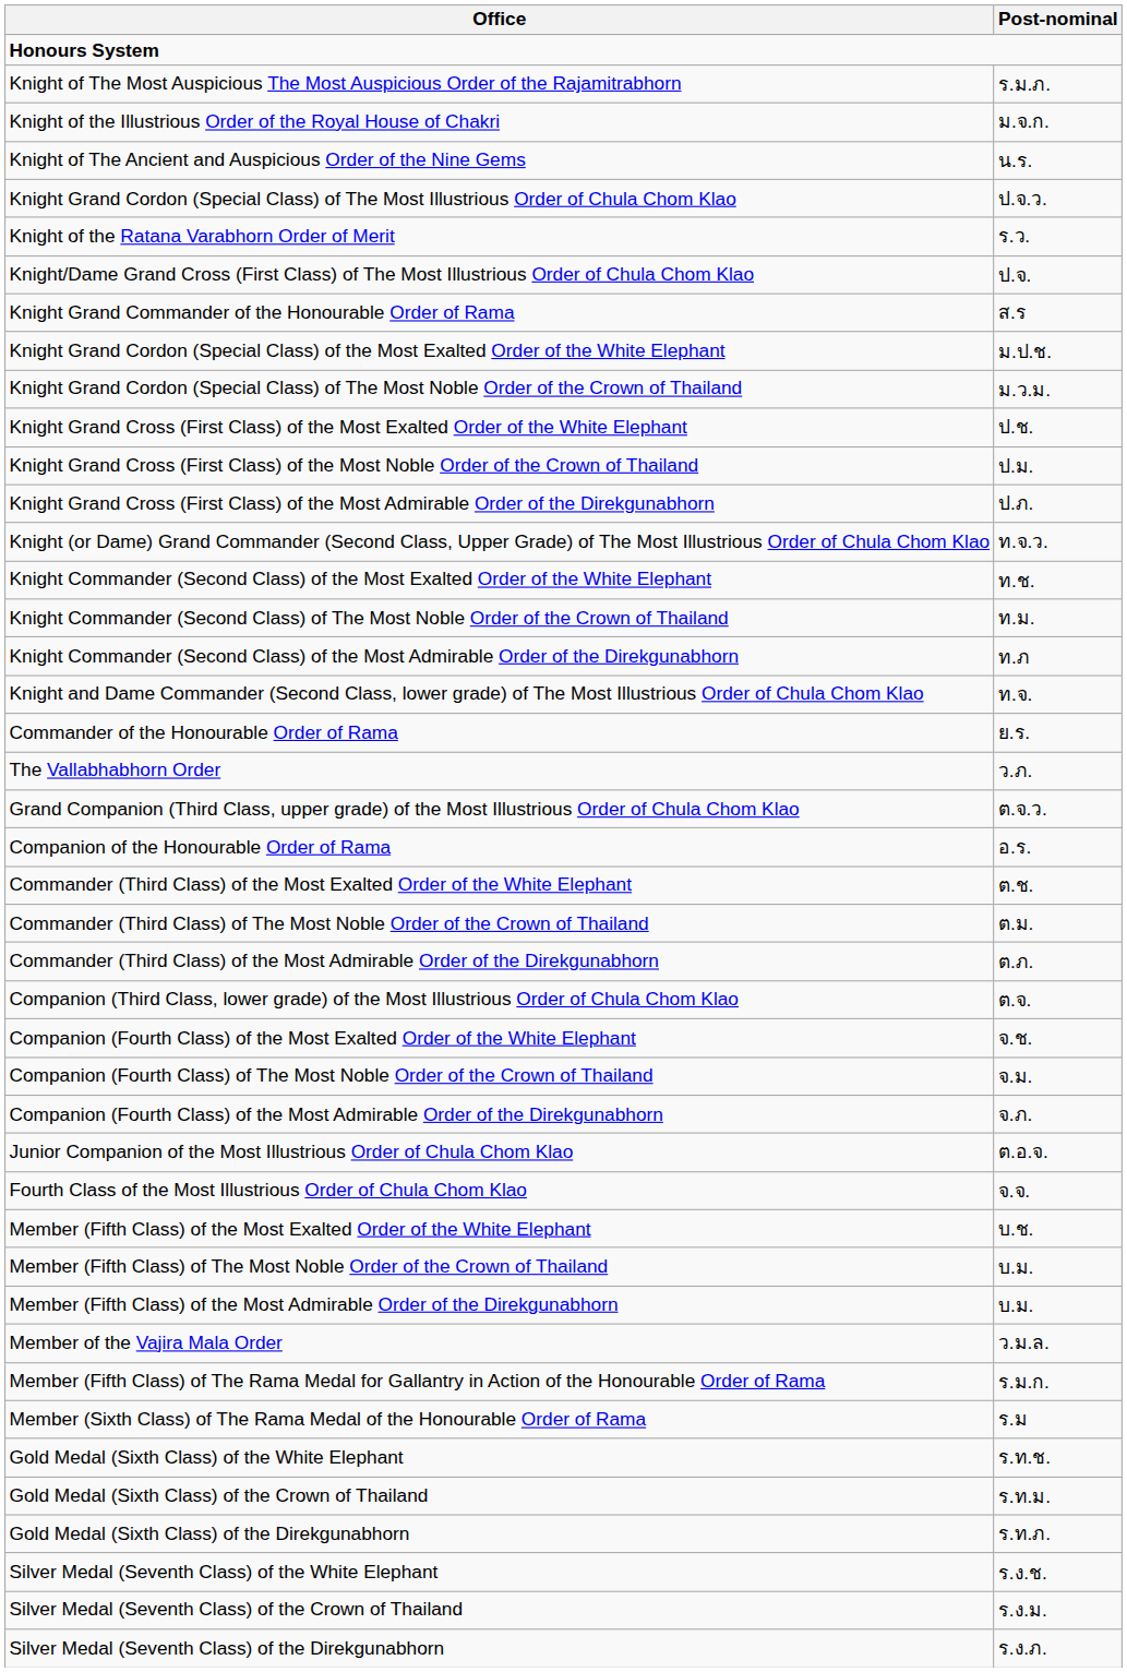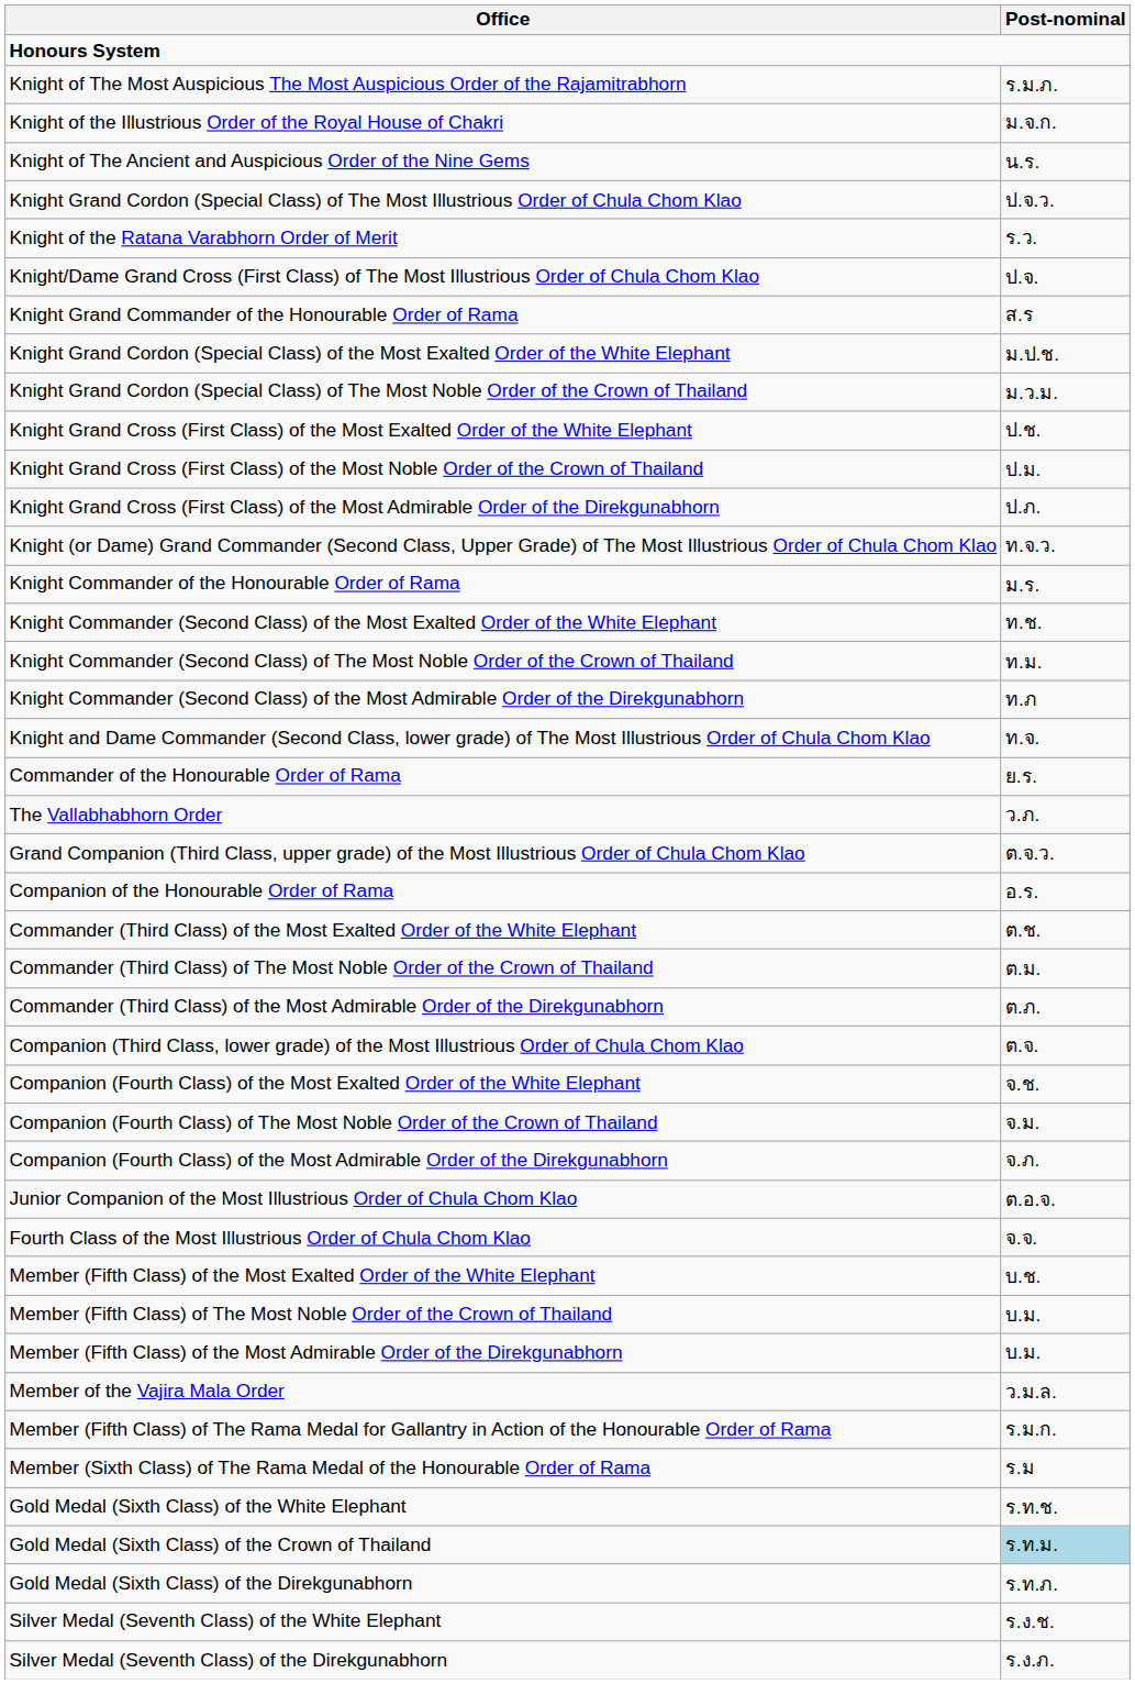+ row: Knight Commander of the Honourable Order of Rama | ม.ร.
Gold Medal (Sixth Class) of the Crown of Thailand | Post-nominal: no background -> lightblue background
- row: Silver Medal (Seventh Class) of the Crown of Thailand | ร.ง.ม.
